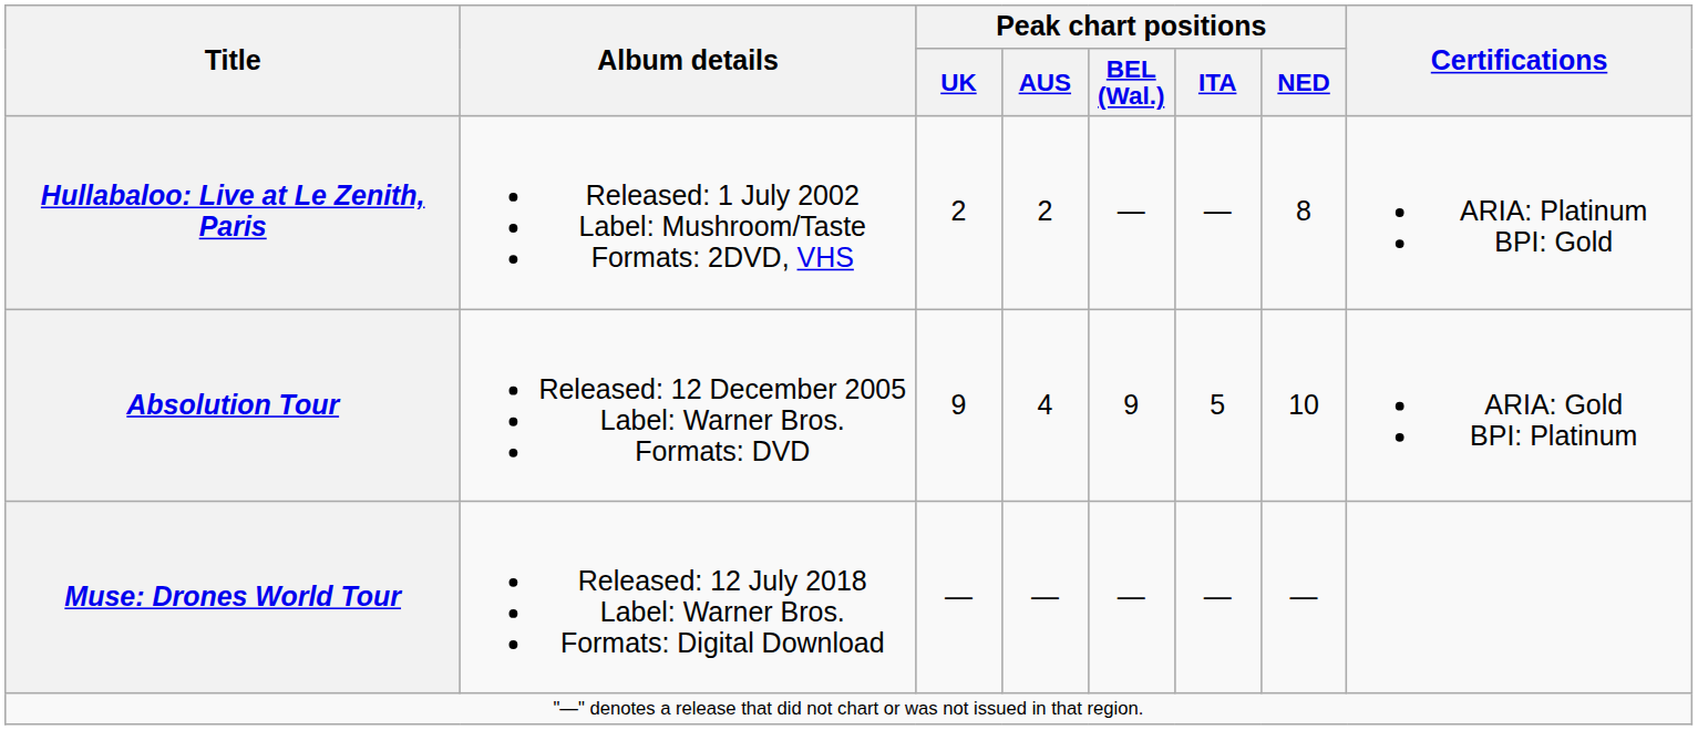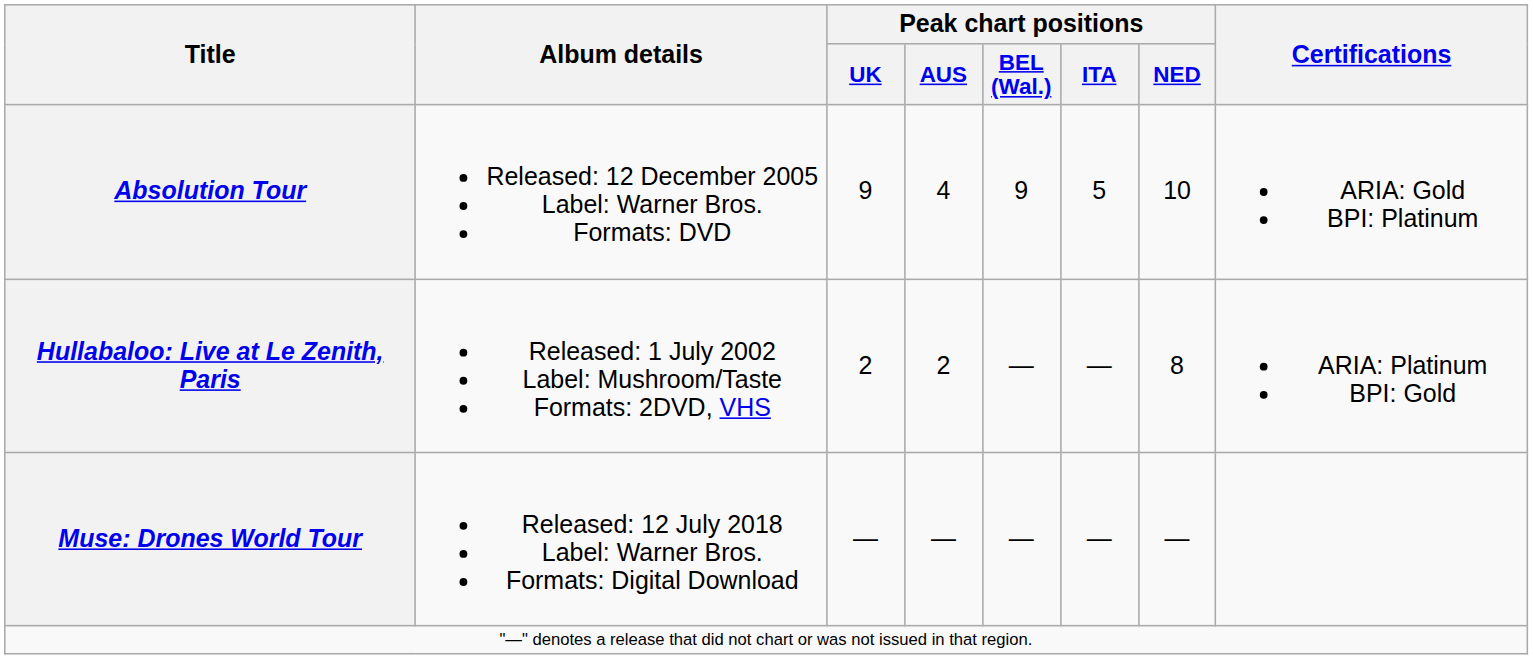rows swapped: Hullabaloo: Live at Le Zenith, Paris <-> Absolution Tour
